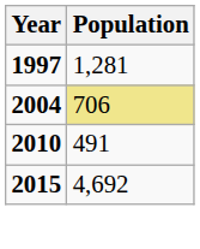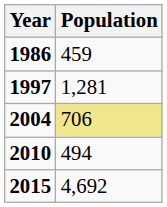+ row: 1986 | 459
2010 | Population: 491 -> 494
